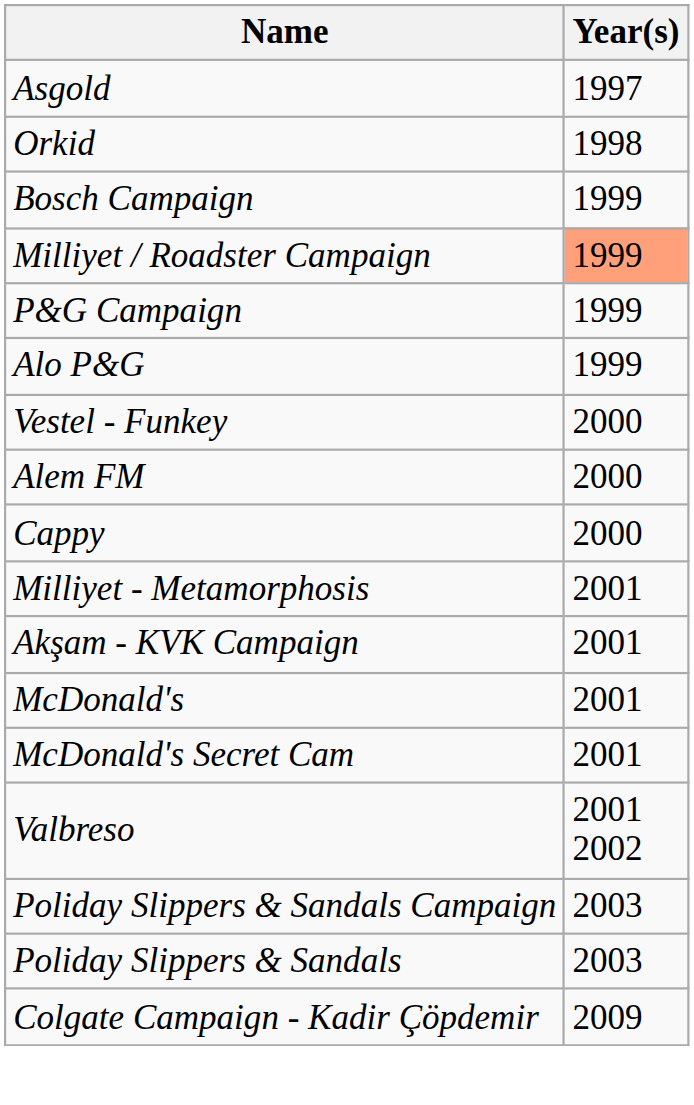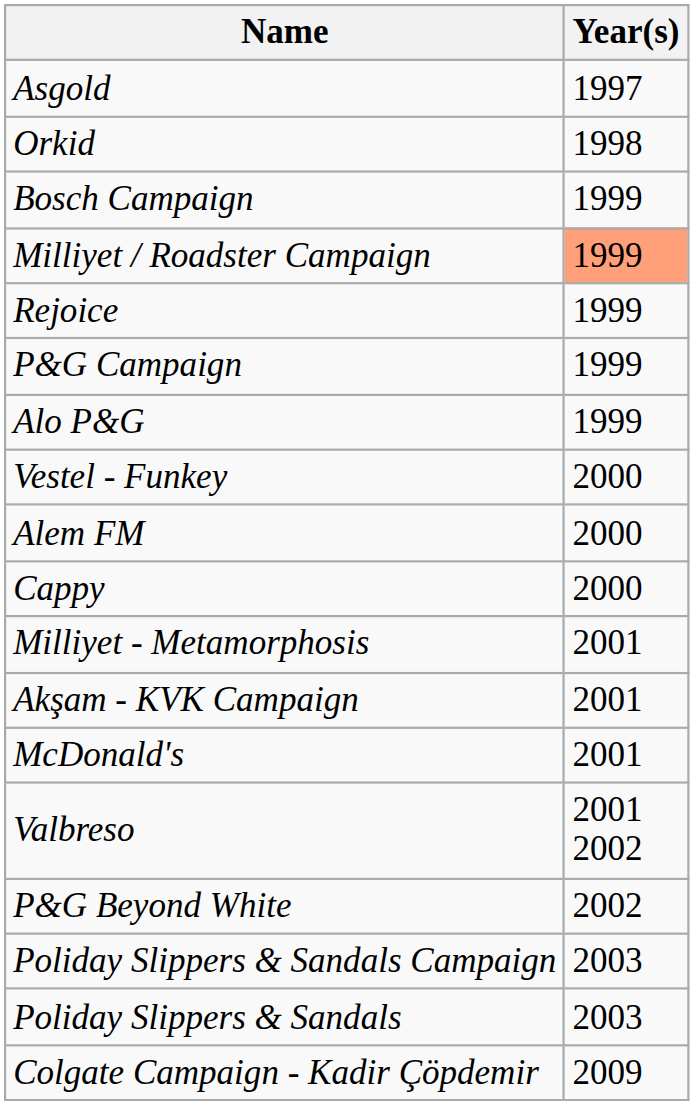+ row: Rejoice | 1999
- row: McDonald's Secret Cam | 2001
+ row: P&G Beyond White | 2002
